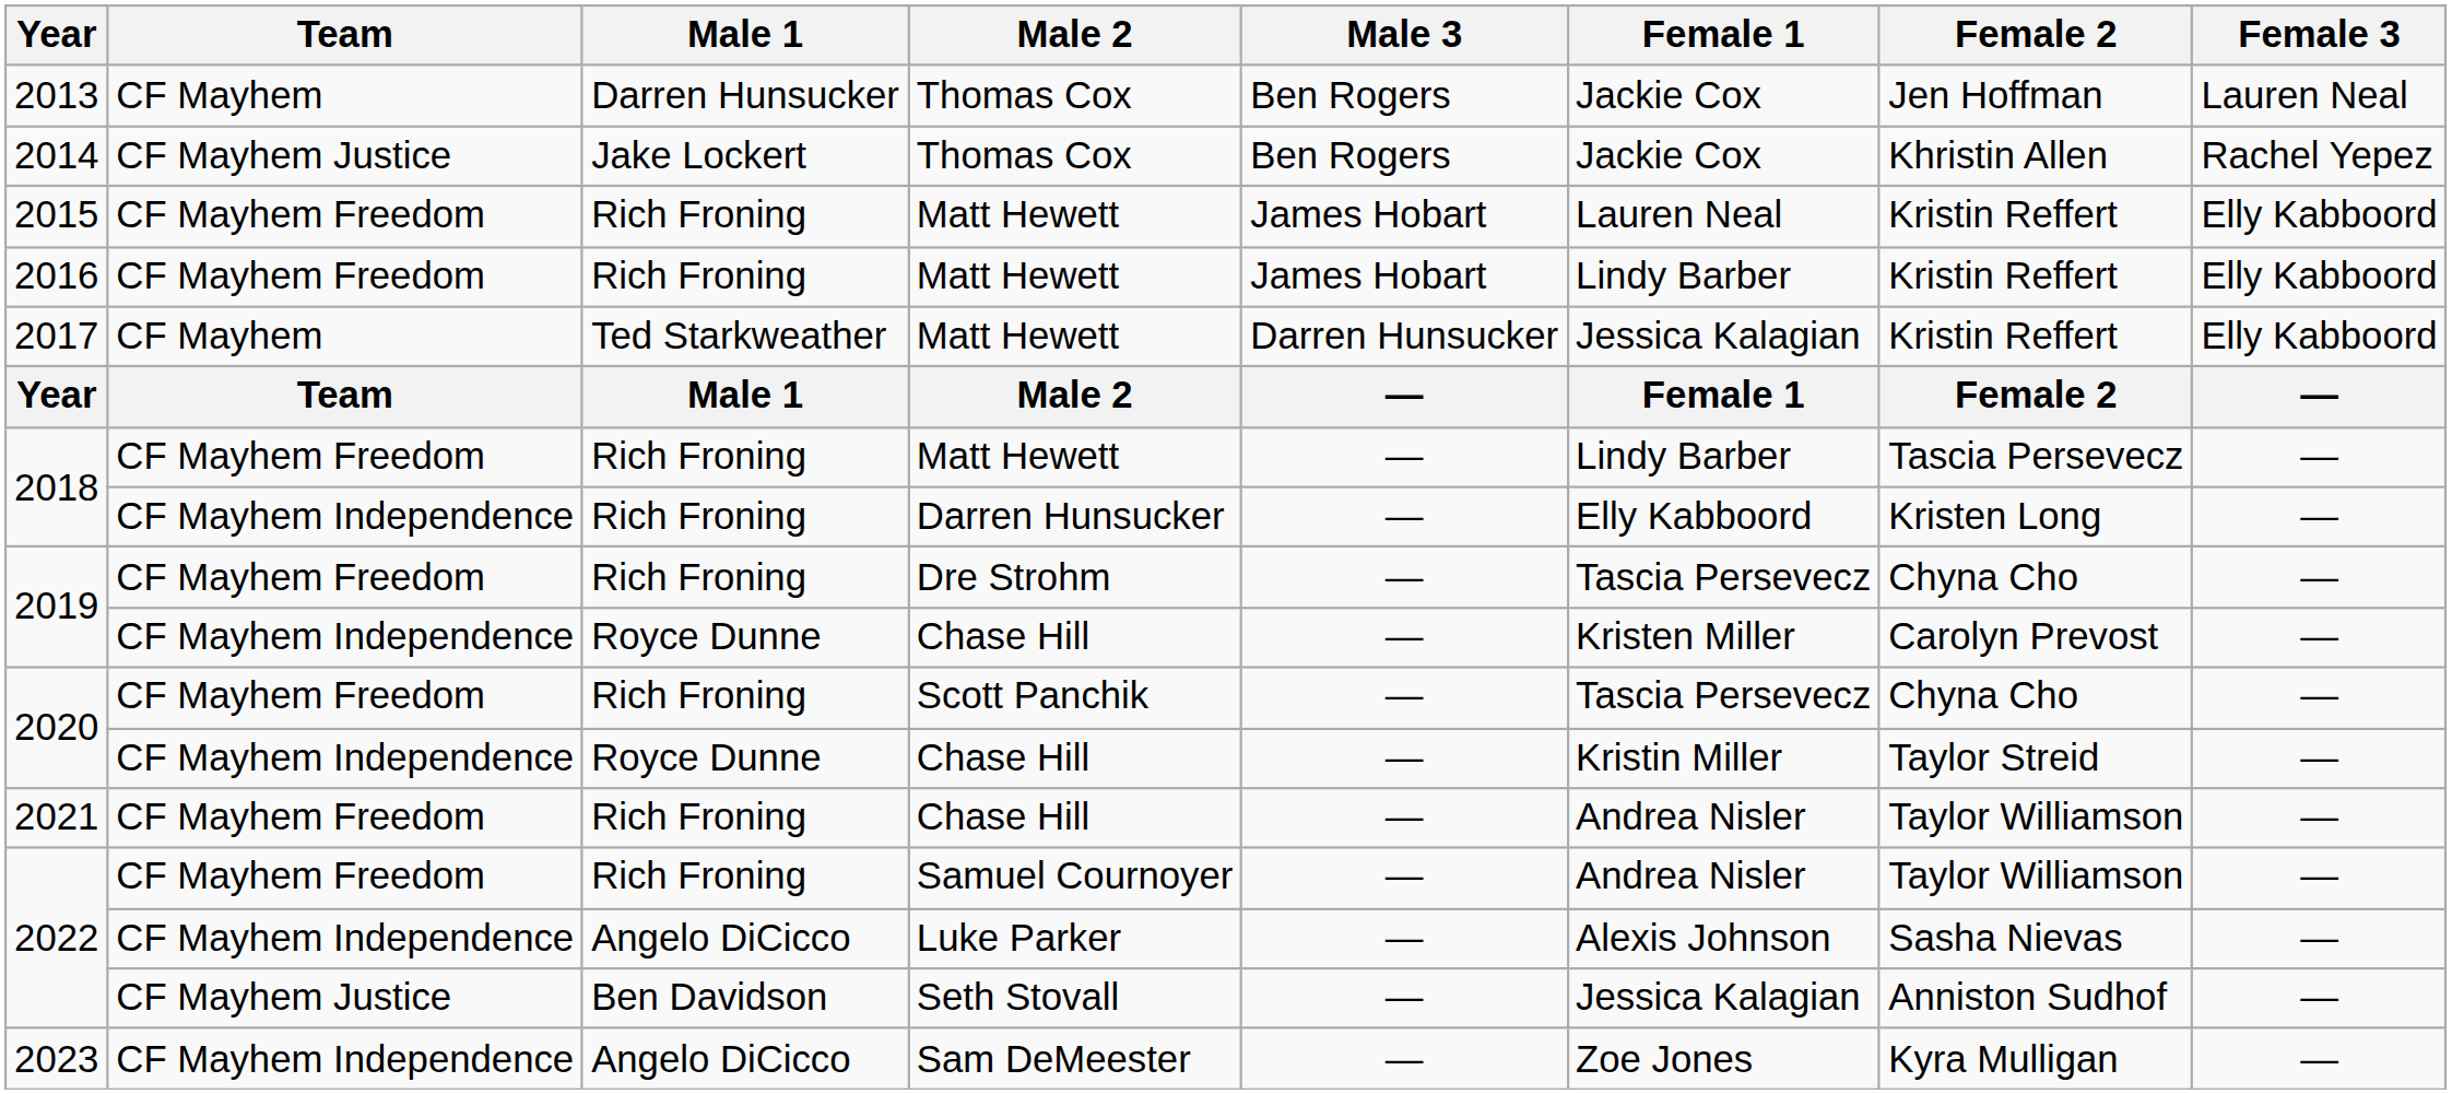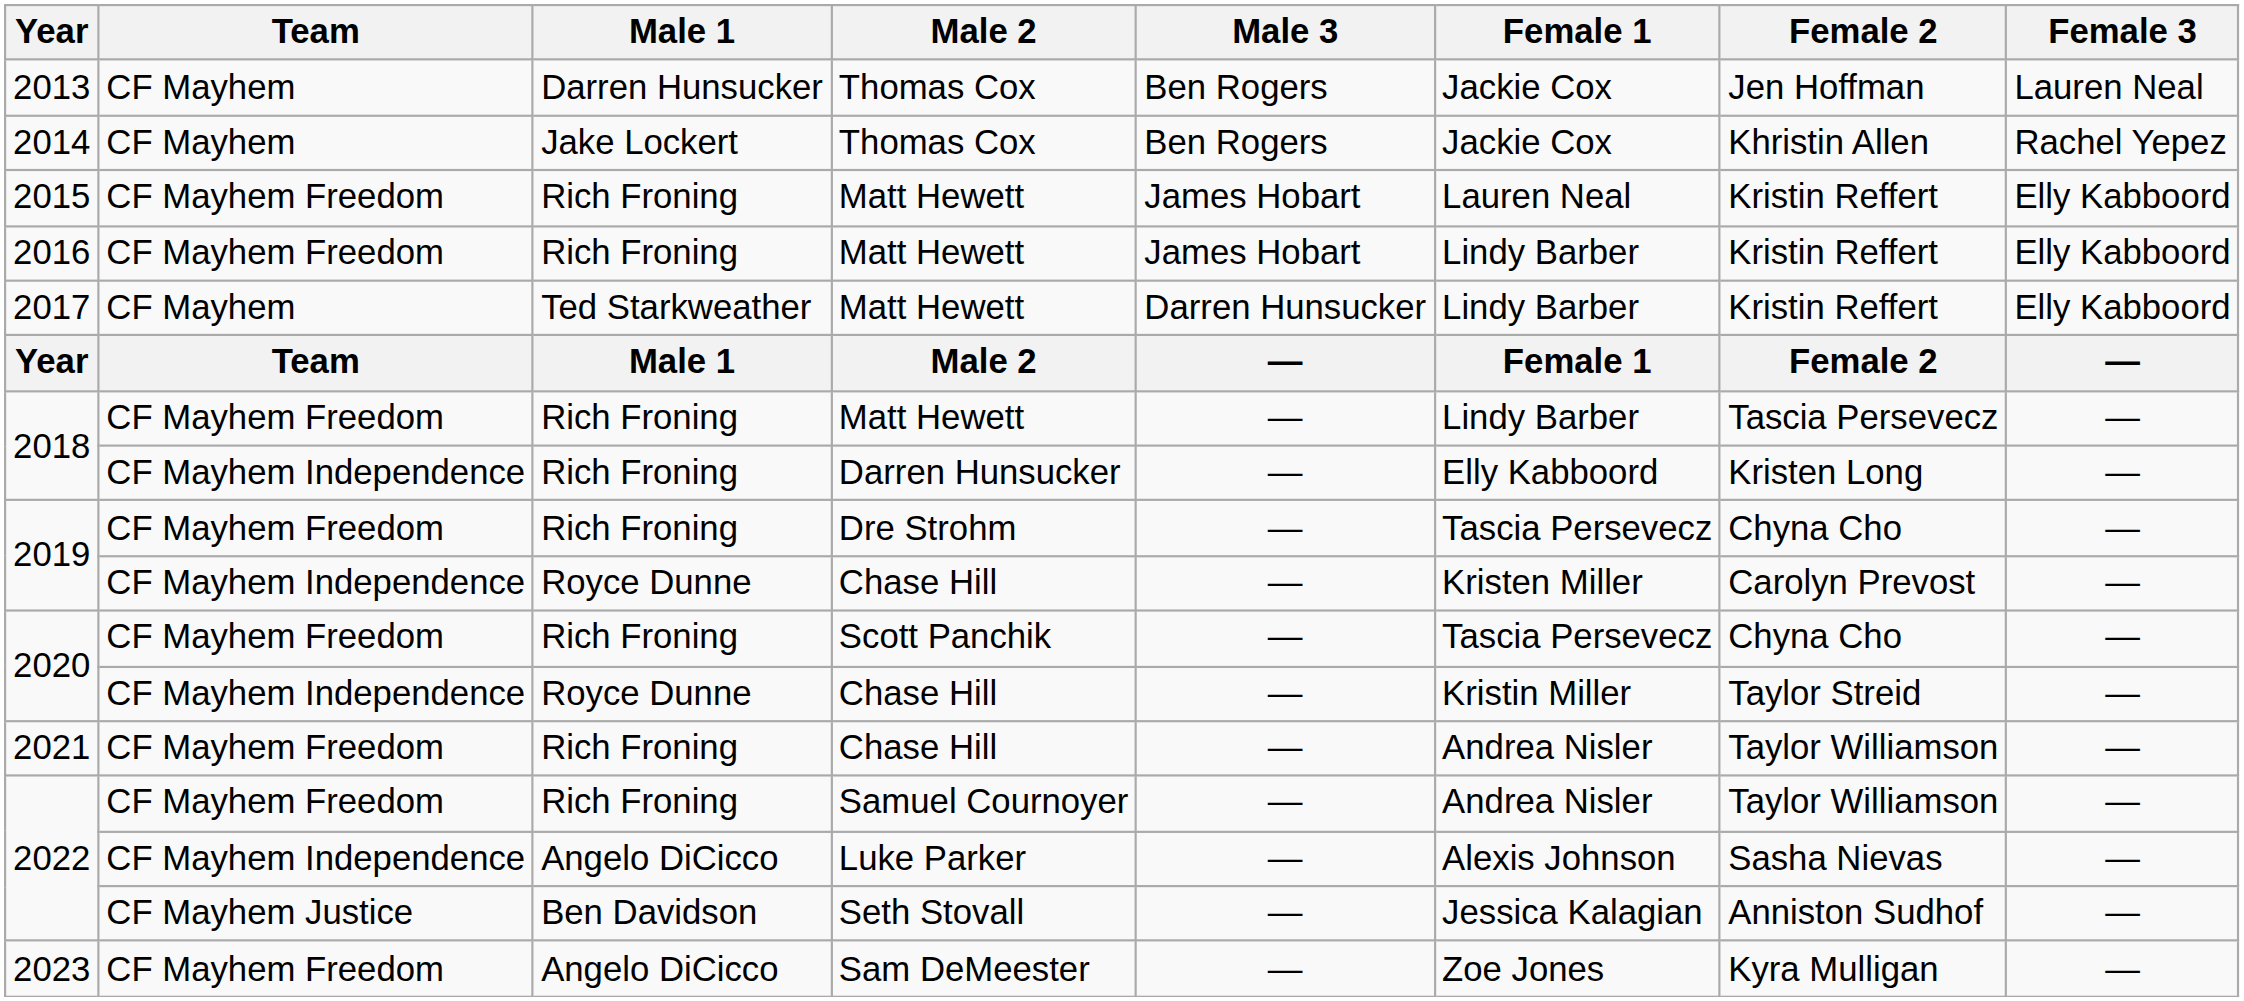2014 | Team: CF Mayhem Justice -> CF Mayhem
2017 | Female 1: Jessica Kalagian -> Lindy Barber
2023 | Team: CF Mayhem Independence -> CF Mayhem Freedom
